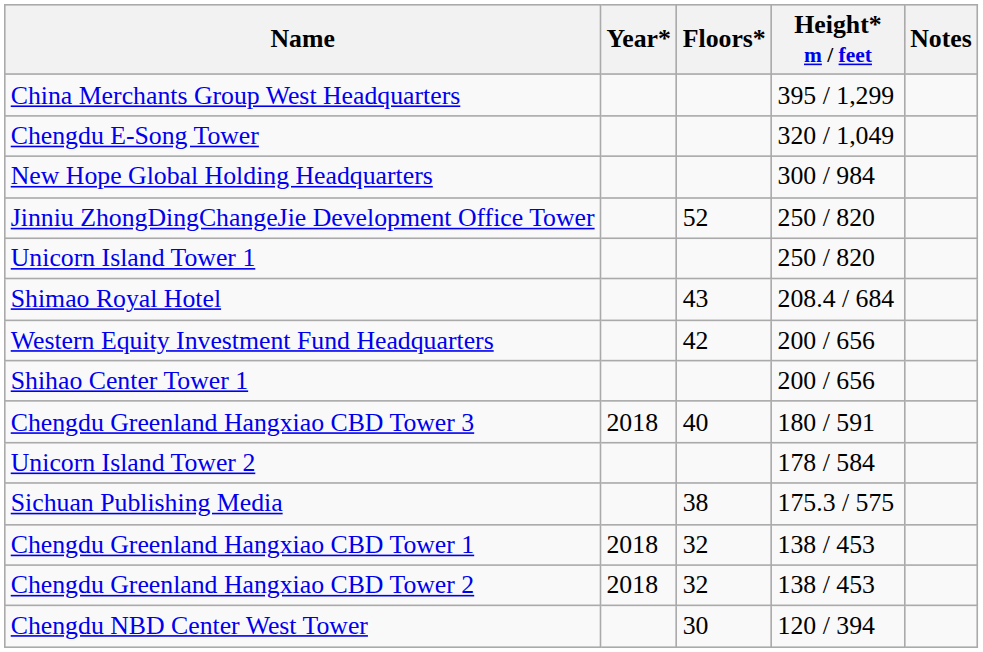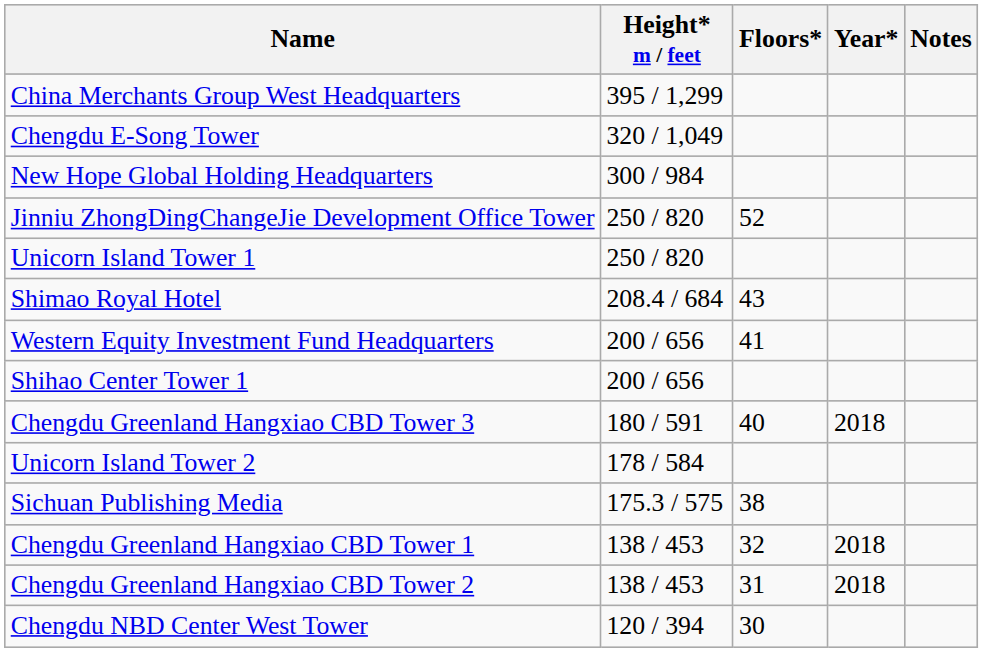columns swapped: Height* m / feet <-> Year*
Western Equity Investment Fund Headquarters | Floors*: 42 -> 41
Chengdu Greenland Hangxiao CBD Tower 2 | Floors*: 32 -> 31
